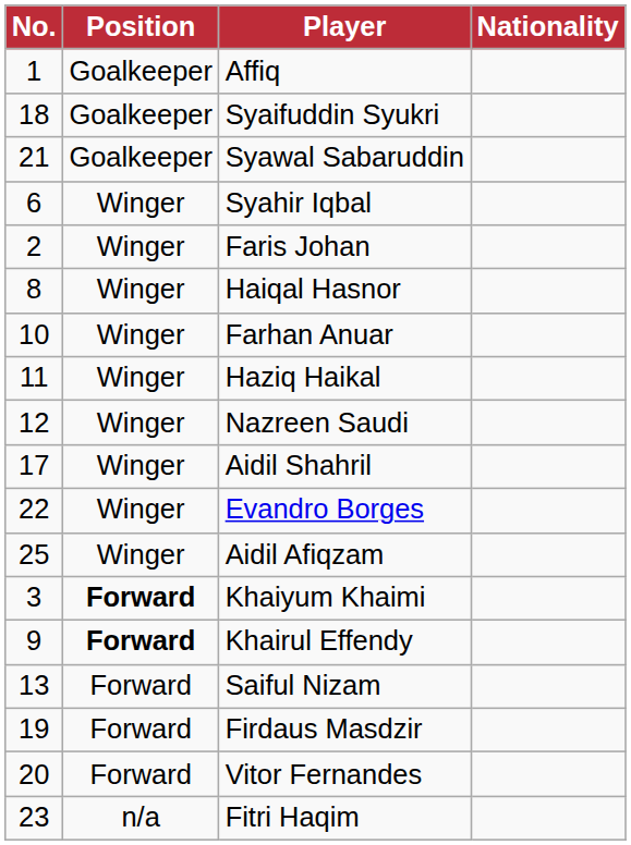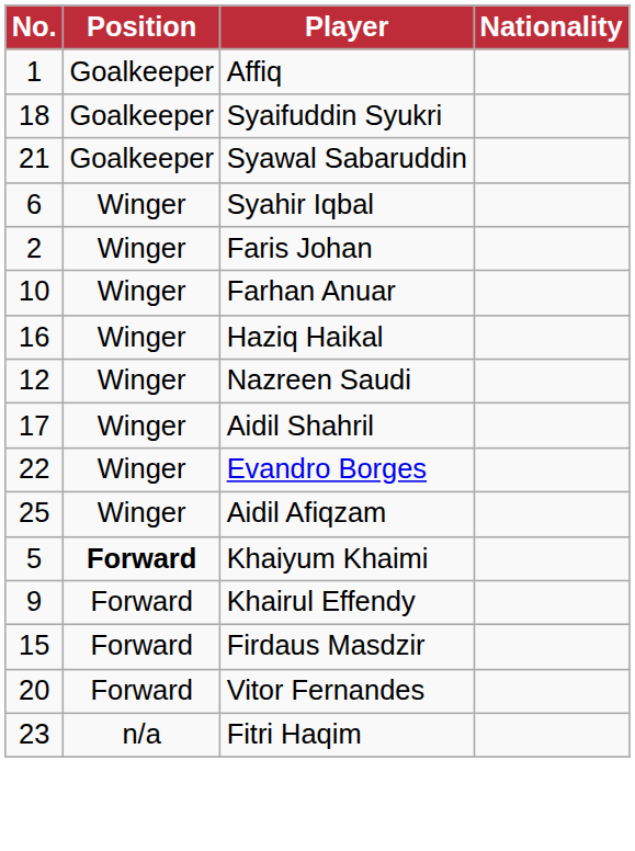- row: 8 | Winger | Haiqal Hasnor
Haziq Haikal | No.: 11 -> 16
Khaiyum Khaimi | No.: 3 -> 5
Khairul Effendy | Position: bold -> normal
- row: 13 | Forward | Saiful Nizam
Firdaus Masdzir | No.: 19 -> 15
